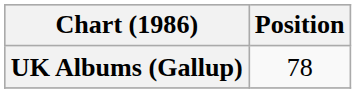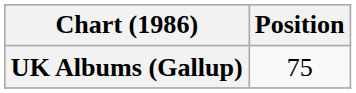UK Albums (Gallup) | Position: 78 -> 75
